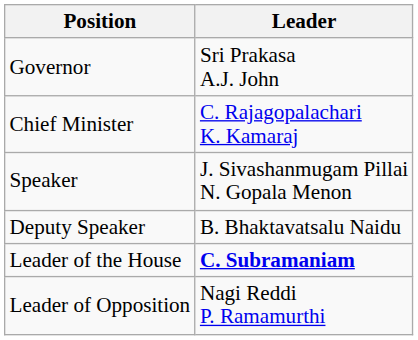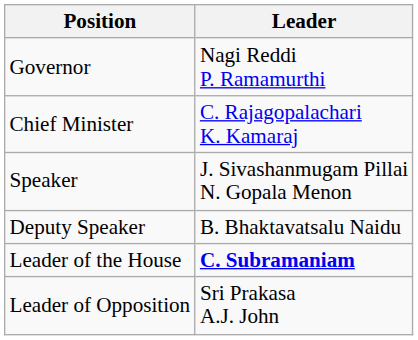Governor | Leader: Sri Prakasa A.J. John -> Nagi Reddi P. Ramamurthi
Leader of Opposition | Leader: Nagi Reddi P. Ramamurthi -> Sri Prakasa A.J. John
